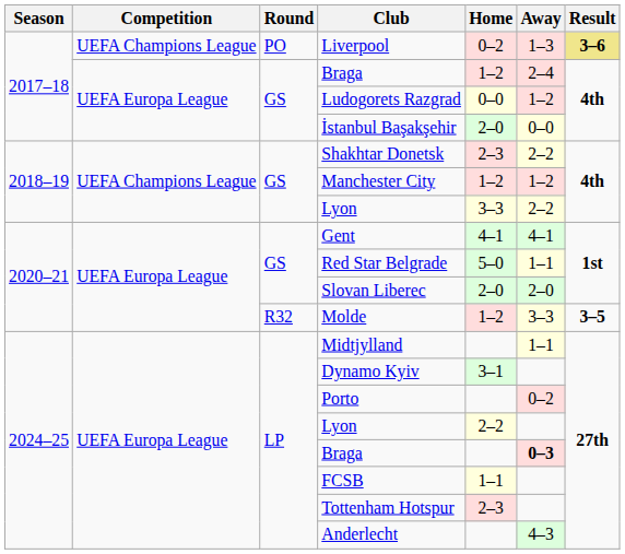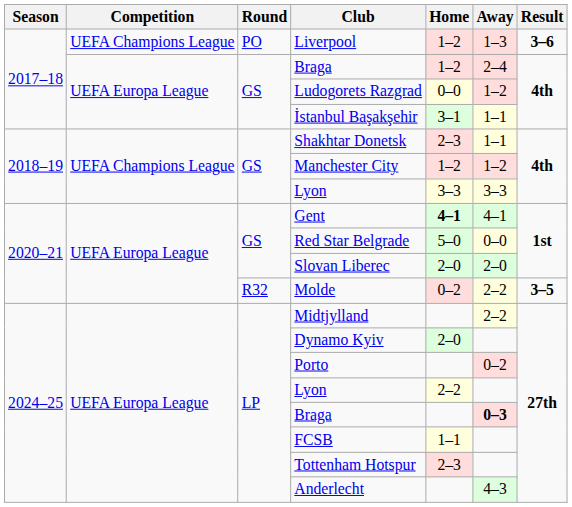Liverpool | Home: 0–2 -> 1–2
Liverpool | Result: khaki background -> no background
İstanbul Başakşehir | Home: 2–0 -> 3–1
İstanbul Başakşehir | Away: 0–0 -> 1–1
Shakhtar Donetsk | Away: 2–2 -> 1–1
2018–19 / Lyon | Away: 2–2 -> 3–3
Gent | Home: normal -> bold
Red Star Belgrade | Away: 1–1 -> 0–0
Molde | Home: 1–2 -> 0–2
Molde | Away: 3–3 -> 2–2
Midtjylland | Away: 1–1 -> 2–2
Dynamo Kyiv | Home: 3–1 -> 2–0
